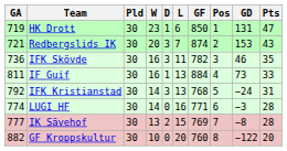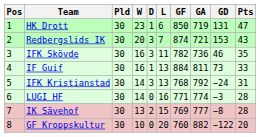columns swapped: Pos <-> GA
